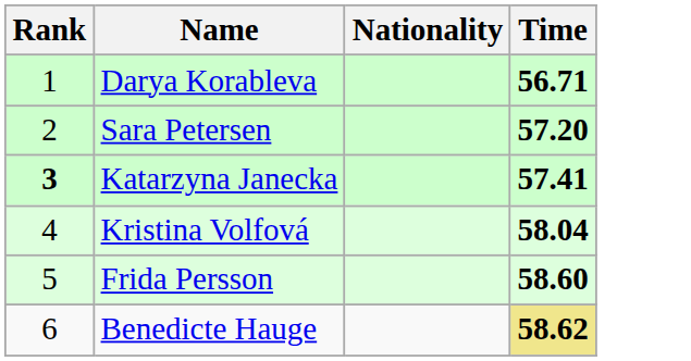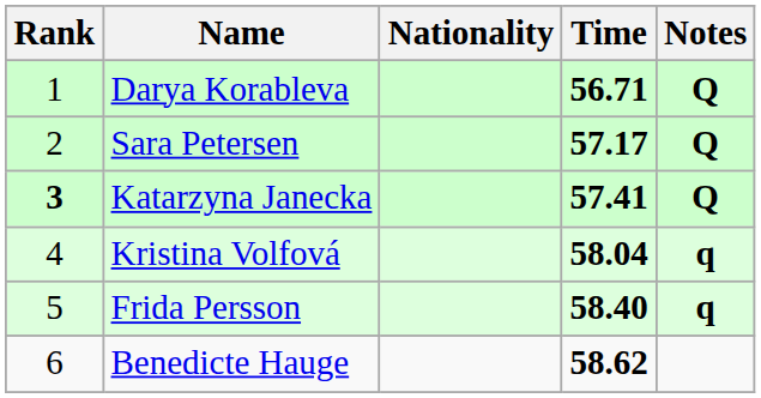+ column: Notes | Q | Q | Q | q | q
Sara Petersen | Time: 57.20 -> 57.17
Frida Persson | Time: 58.60 -> 58.40
Benedicte Hauge | Time: khaki background -> no background
